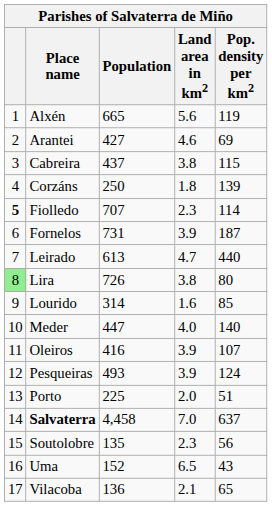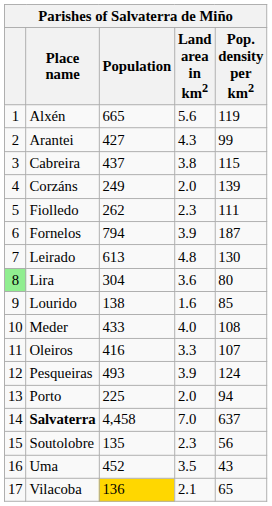Arantei | Land area in km2: 4.6 -> 4.3
Arantei | Pop. density per km2: 69 -> 99
Corzáns | Population: 250 -> 249
Corzáns | Land area in km2: 1.8 -> 2.0
Fiolledo | column 1: bold -> normal
Fiolledo | Population: 707 -> 262
Fiolledo | Pop. density per km2: 114 -> 111
Fornelos | Population: 731 -> 794
Leirado | Land area in km2: 4.7 -> 4.8
Leirado | Pop. density per km2: 440 -> 130
Lira | Population: 726 -> 304
Lira | Land area in km2: 3.8 -> 3.6
Lourido | Population: 314 -> 138
Meder | Population: 447 -> 433
Meder | Pop. density per km2: 140 -> 108
Oleiros | Land area in km2: 3.9 -> 3.3
Porto | Pop. density per km2: 51 -> 94
Uma | Population: 152 -> 452
Uma | Land area in km2: 6.5 -> 3.5
Vilacoba | Population: no background -> gold background
